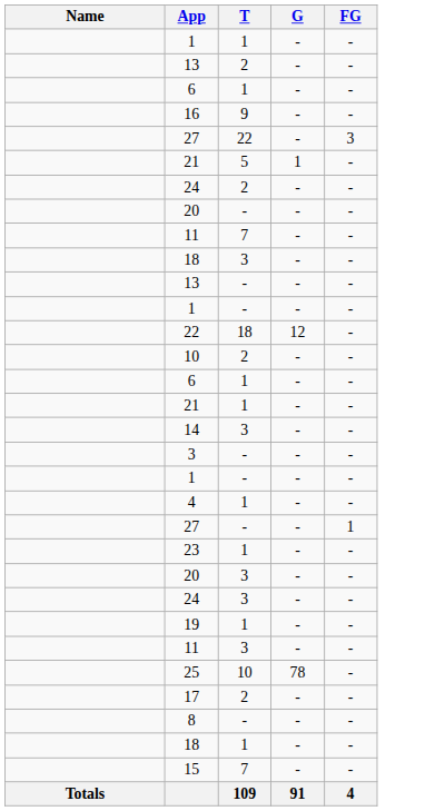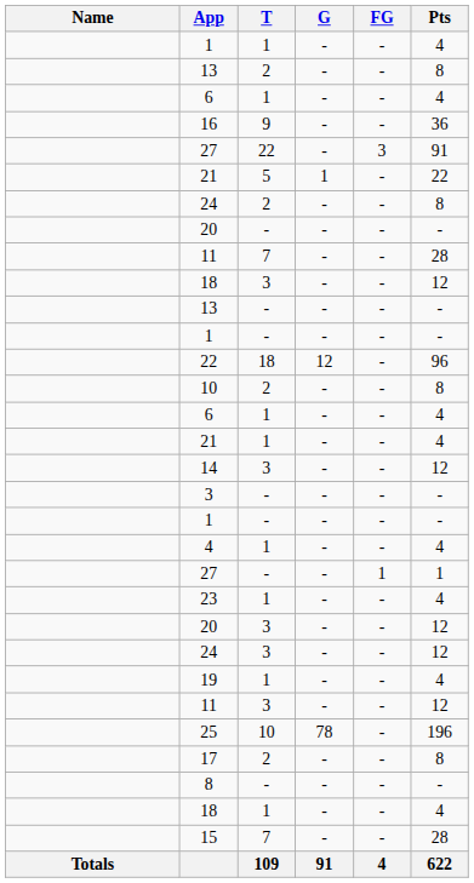+ column: Pts | 4 | 8 | 4 | 36 | 91 | 22 | 8 | - | 28 | 12 | - | - | 96 | 8 | 4 | 4 | 12 | - | - | 4 | 1 | 4 | 12 | 12 | 4 | 12 | 196 | 8 | - | 4 | 28 | 622
